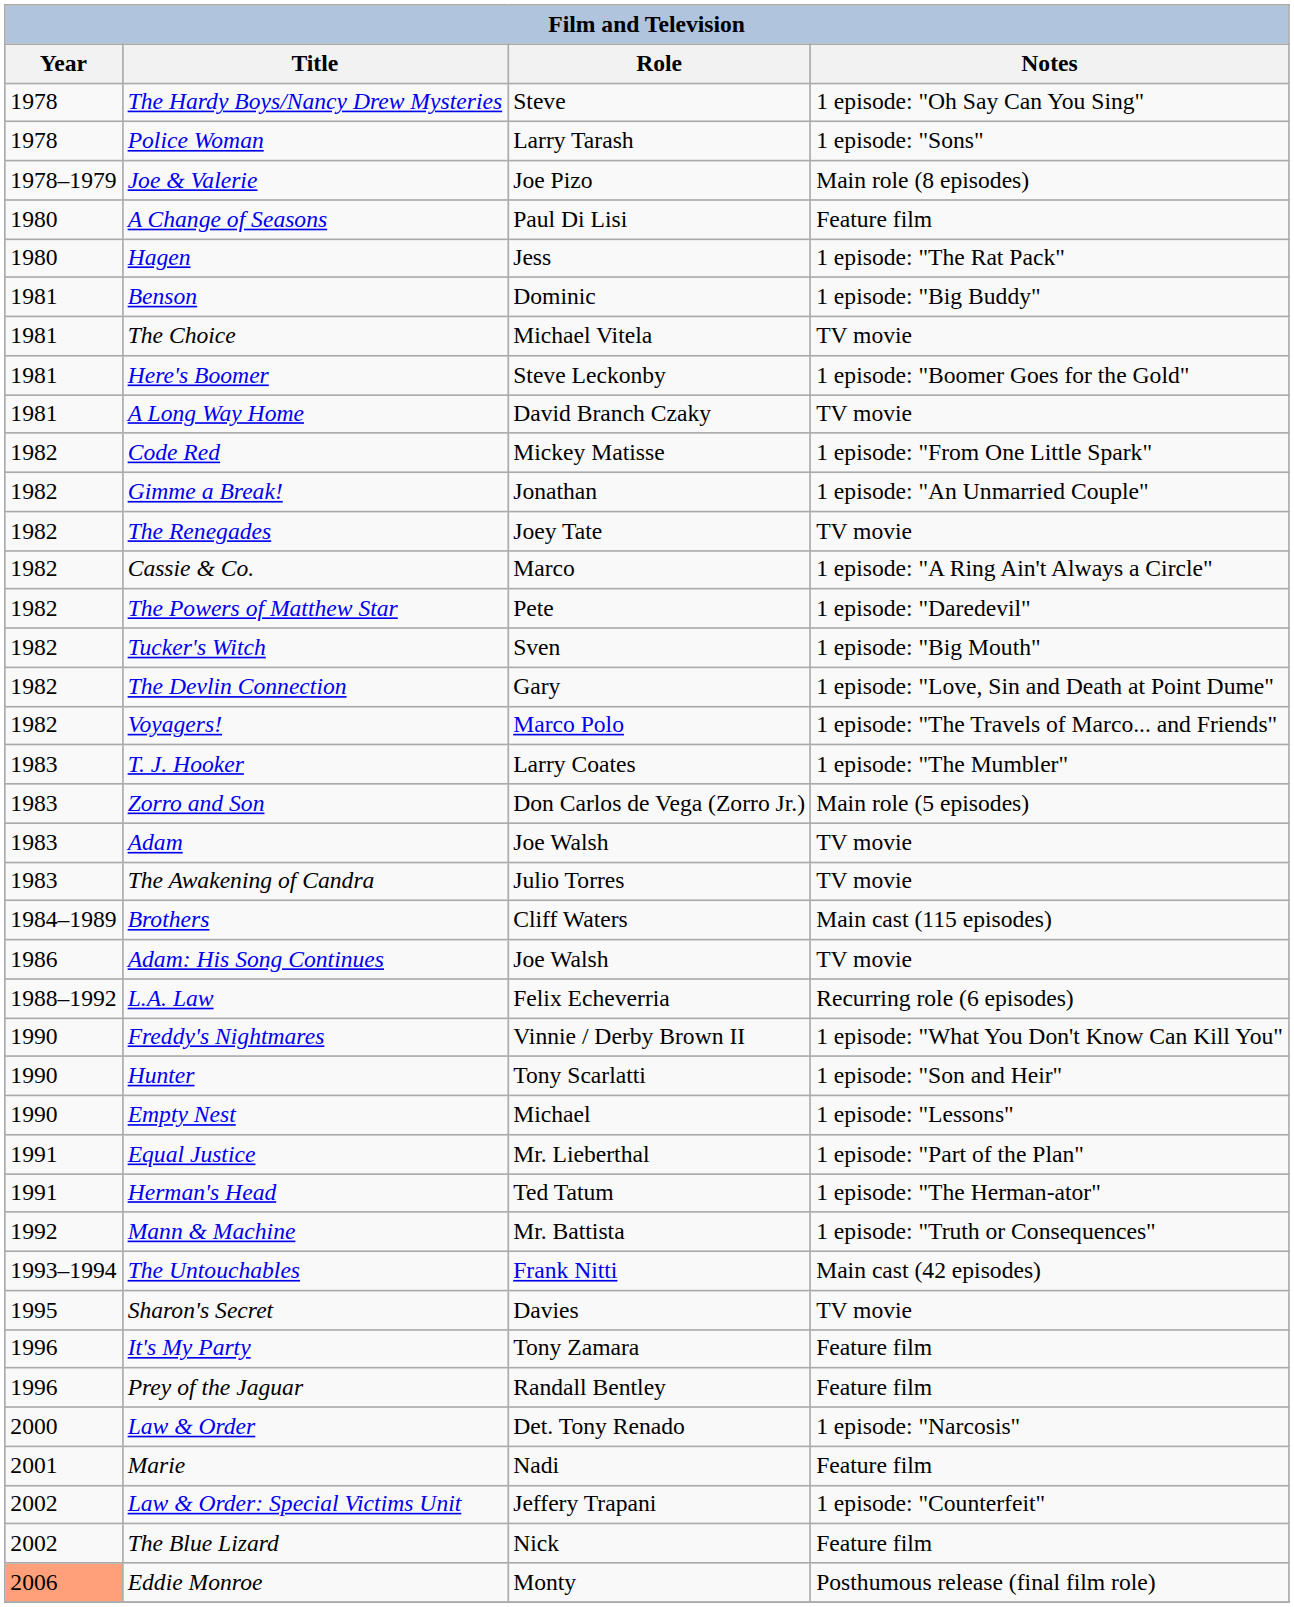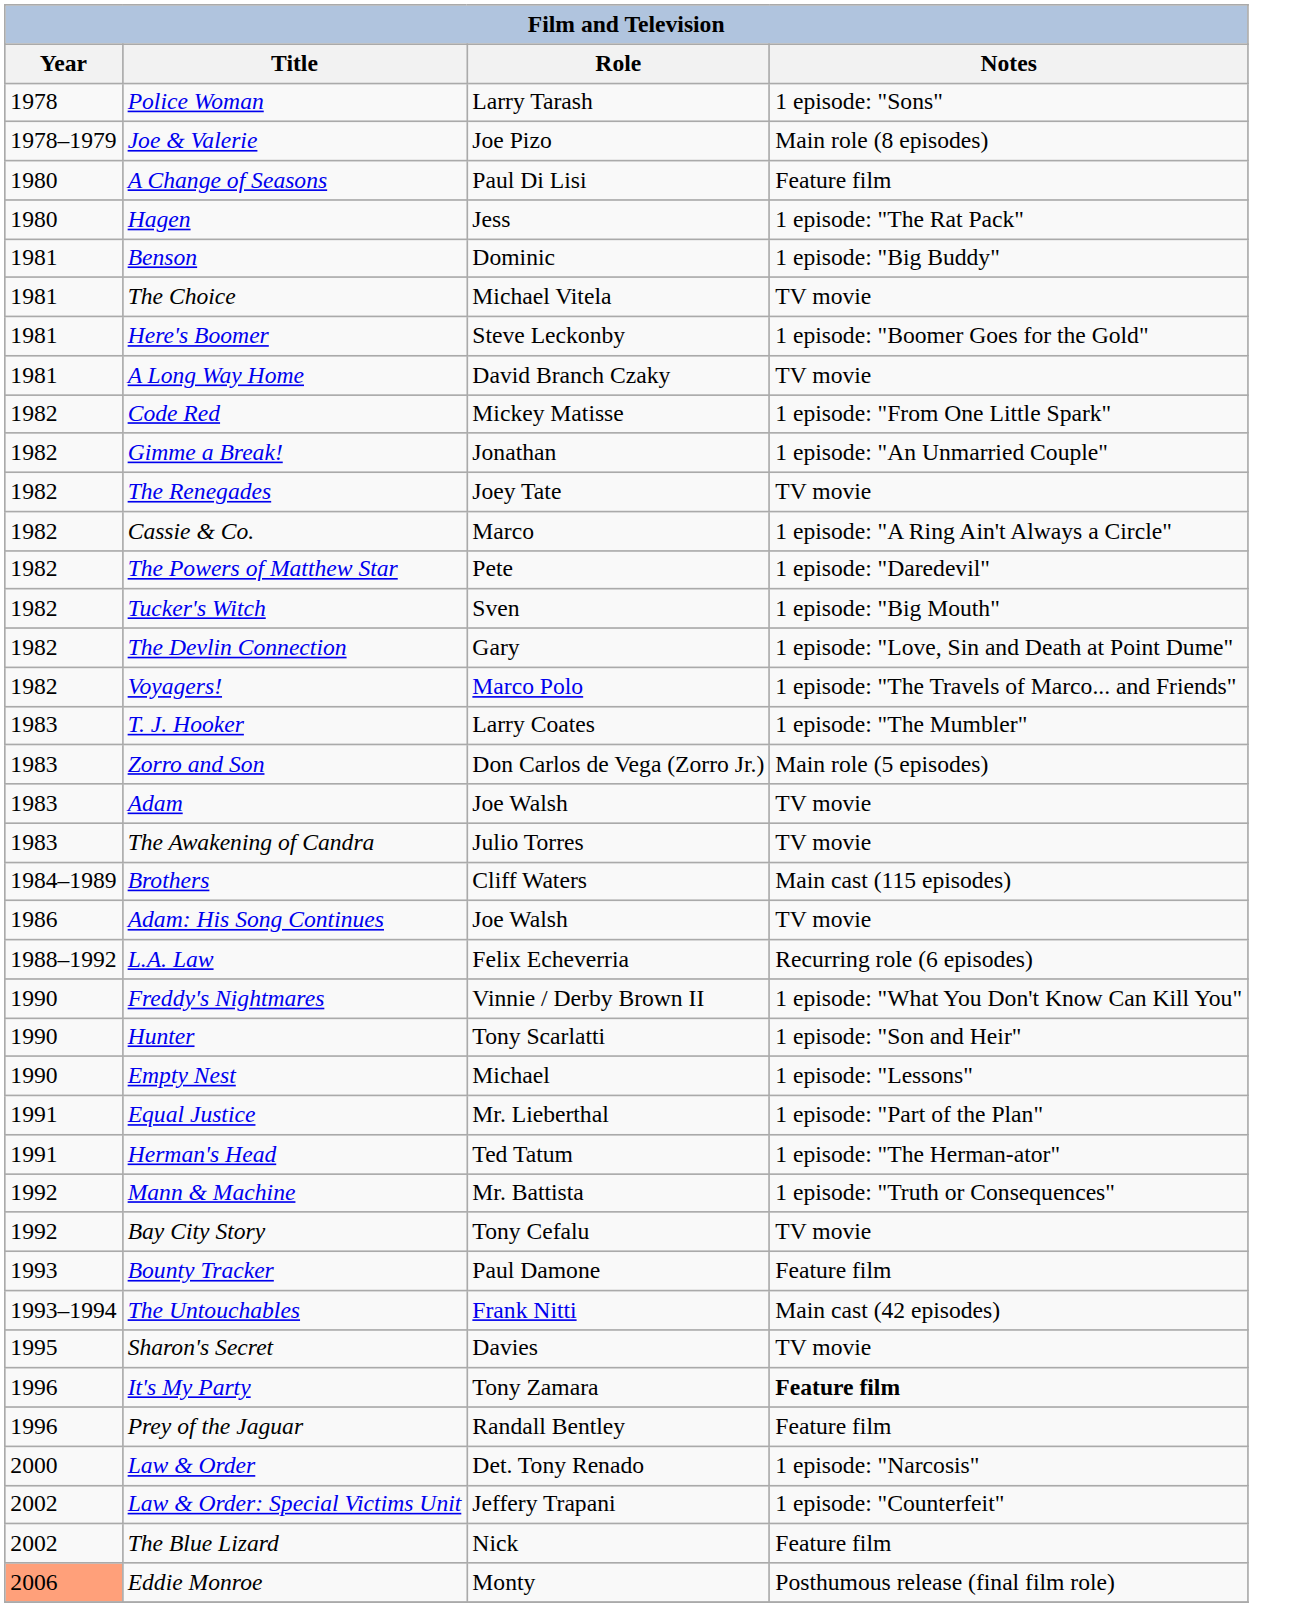- row: 1978 | The Hardy Boys/Nancy Drew Mysteries | Steve | 1 episode: "Oh Say Can You Sing"
+ row: 1992 | Bay City Story | Tony Cefalu | TV movie
+ row: 1993 | Bounty Tracker | Paul Damone | Feature film
It's My Party | Notes: normal -> bold
- row: 2001 | Marie | Nadi | Feature film
